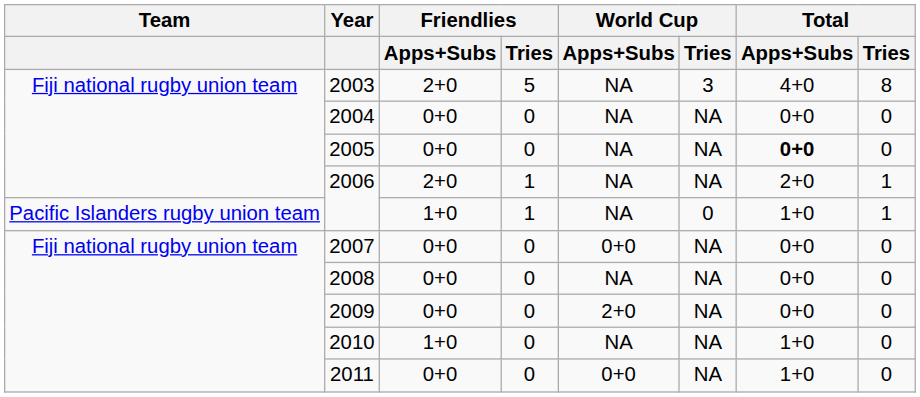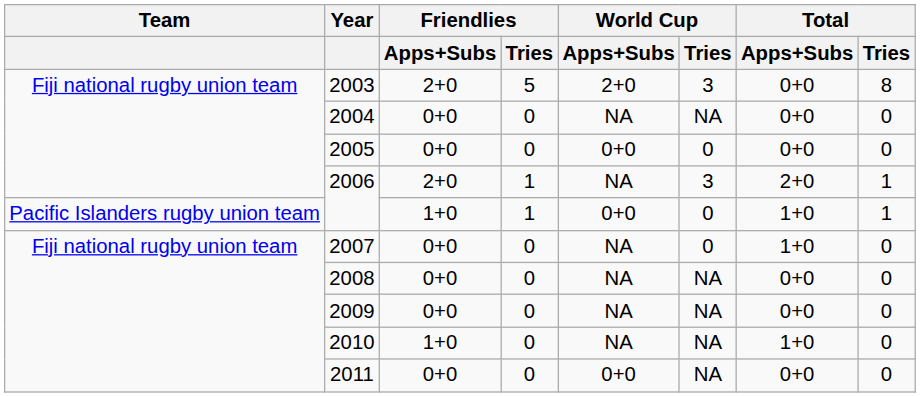2003 | World Cup / Apps+Subs: NA -> 2+0
2003 | Total / Apps+Subs: 4+0 -> 0+0
2005 | World Cup / Apps+Subs: NA -> 0+0
2005 | World Cup / Tries: NA -> 0
2005 | Total / Apps+Subs: bold -> normal
2006 / 2+0 | World Cup / Tries: NA -> 3
2006 / 1+0 | World Cup / Apps+Subs: NA -> 0+0
2007 | World Cup / Apps+Subs: 0+0 -> NA
2007 | World Cup / Tries: NA -> 0
2007 | Total / Apps+Subs: 0+0 -> 1+0
2009 | World Cup / Apps+Subs: 2+0 -> NA
2011 | Total / Apps+Subs: 1+0 -> 0+0
